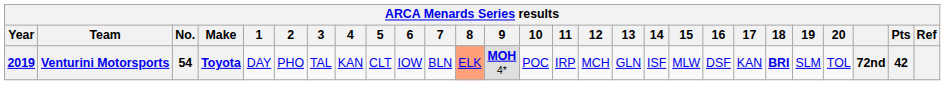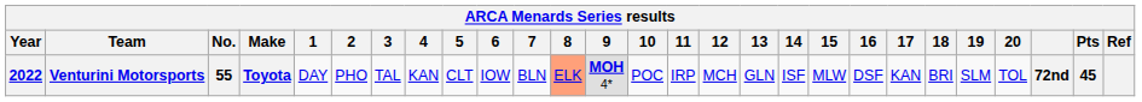Venturini Motorsports | Year: 2019 -> 2022
Venturini Motorsports | No.: 54 -> 55
Venturini Motorsports | 18: bold -> normal
Venturini Motorsports | Pts: 42 -> 45
